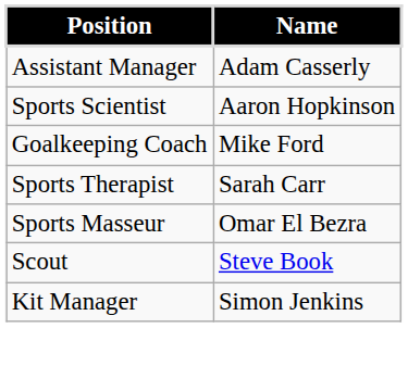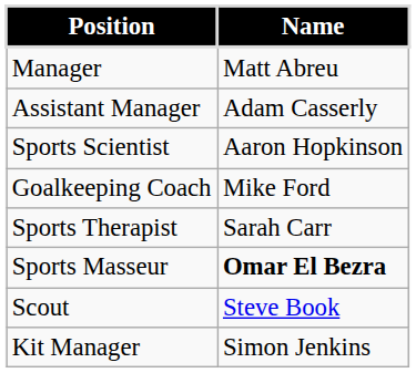+ row: Manager | Matt Abreu
Sports Masseur | Name: normal -> bold
